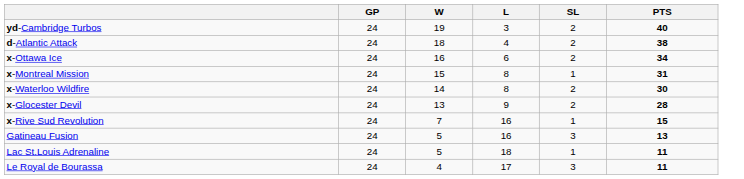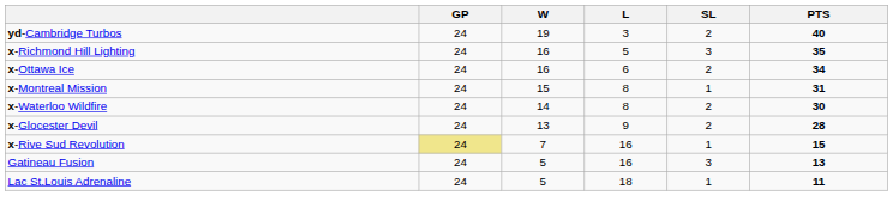- row: d-Atlantic Attack | 24 | 18 | 4 | 2 | 38
+ row: x-Richmond Hill Lighting | 24 | 16 | 5 | 3 | 35
x-Rive Sud Revolution | GP: no background -> khaki background
- row: Le Royal de Bourassa | 24 | 4 | 17 | 3 | 11
